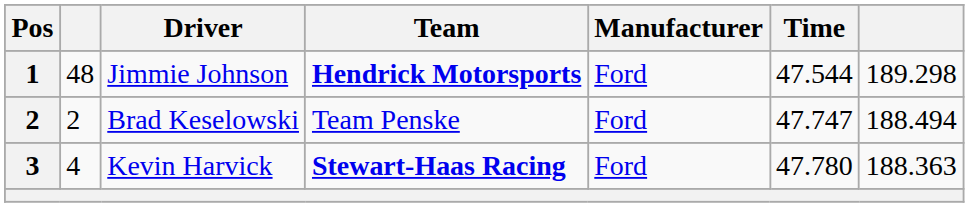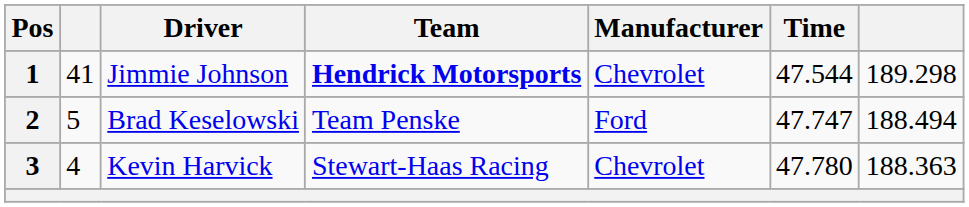Jimmie Johnson | column 2: 48 -> 41
Jimmie Johnson | Manufacturer: Ford -> Chevrolet
Brad Keselowski | column 2: 2 -> 5
Kevin Harvick | Team: bold -> normal
Kevin Harvick | Manufacturer: Ford -> Chevrolet
